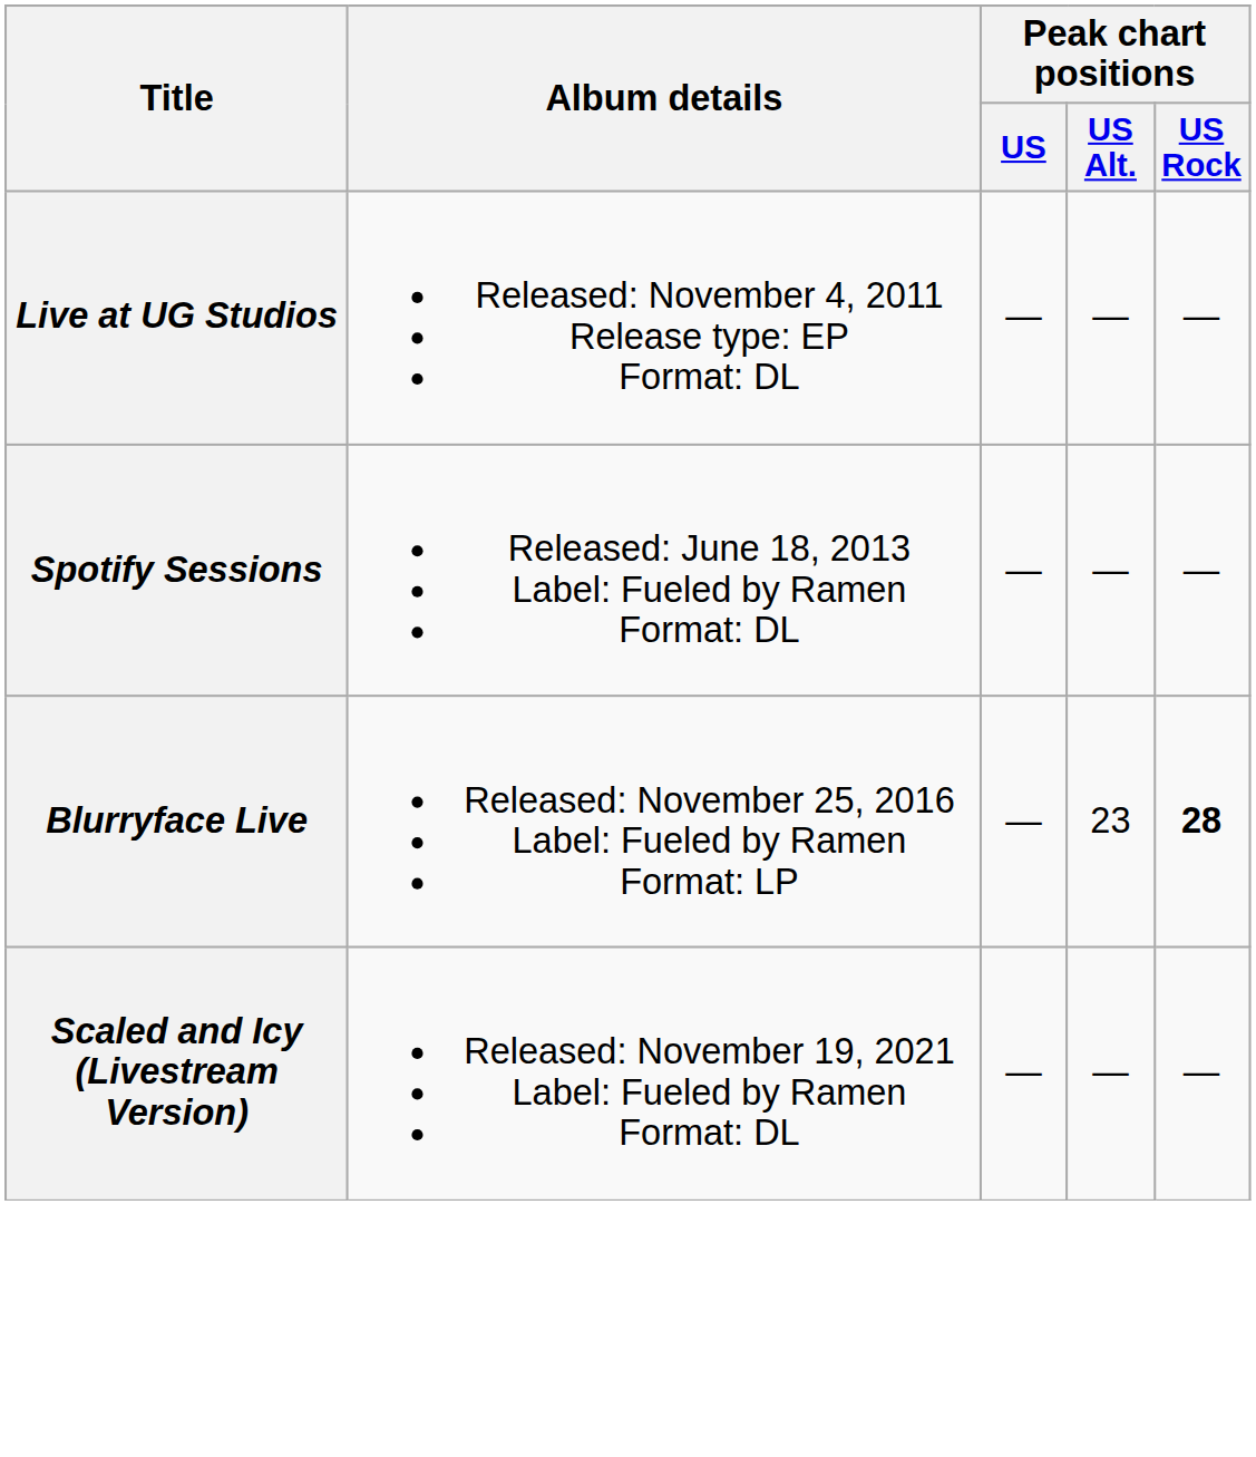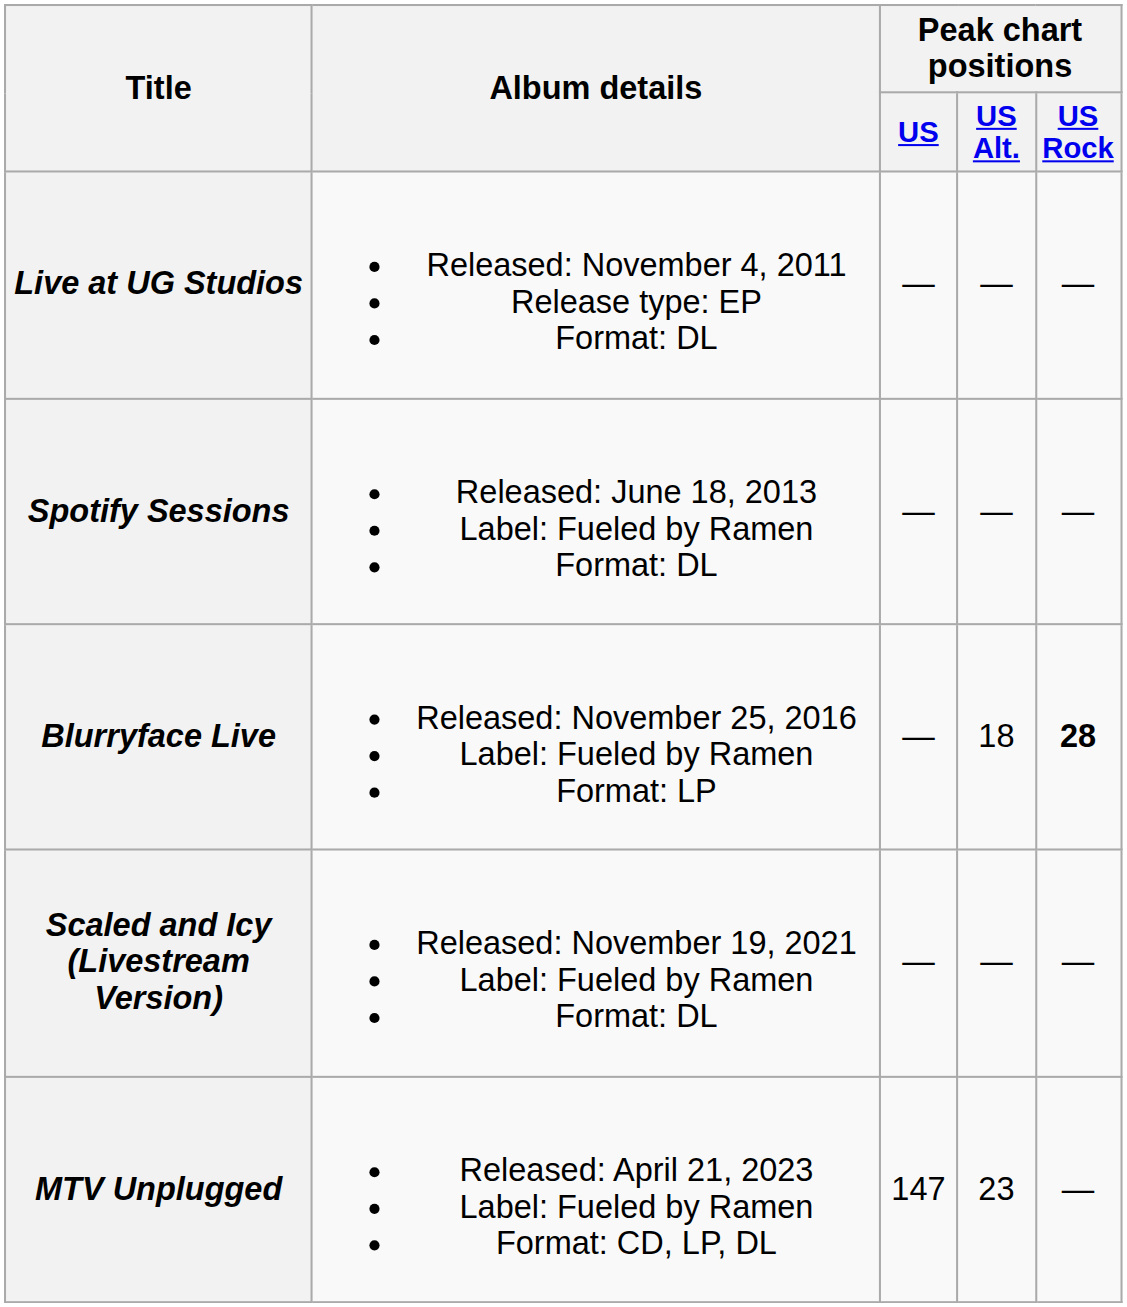Blurryface Live | Peak chart positions / US Alt.: 23 -> 18
+ row: MTV Unplugged | Released: April 21, 2023 Label: Fueled by Ramen Format: CD, LP, DL | 147 | 23 | —
